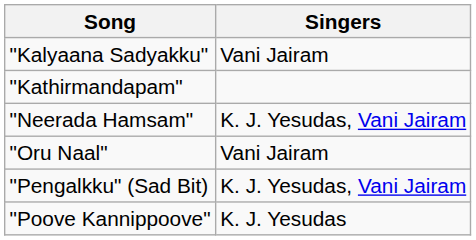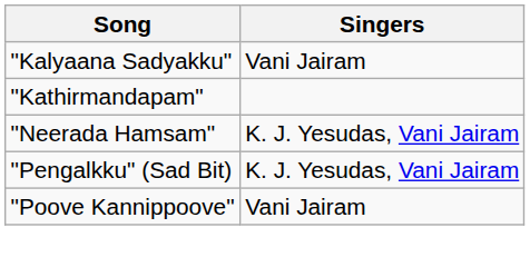- row: "Oru Naal" | Vani Jairam
"Poove Kannippoove" | Singers: K. J. Yesudas -> Vani Jairam
